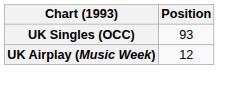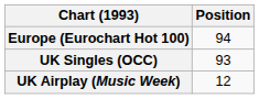+ row: Europe (Eurochart Hot 100) | 94
